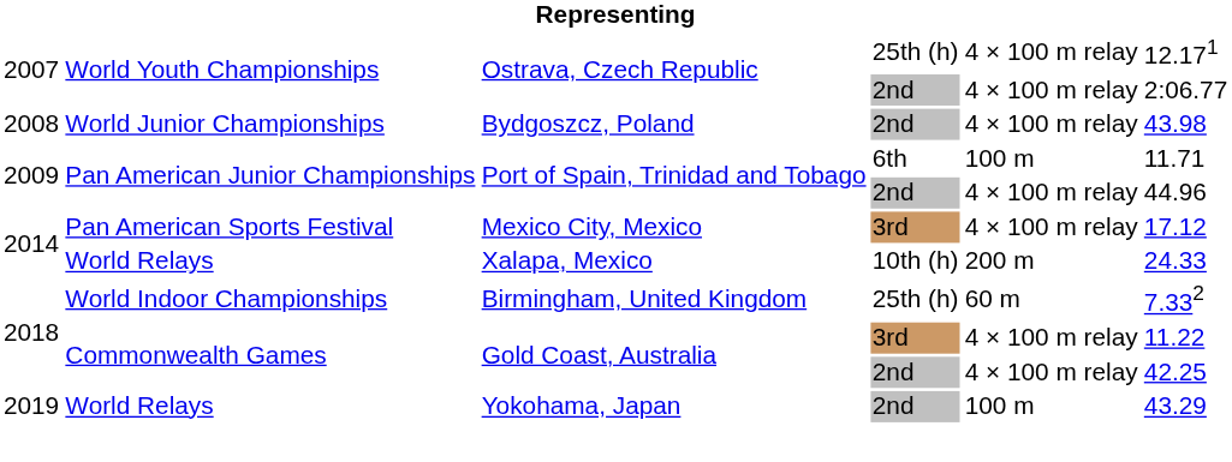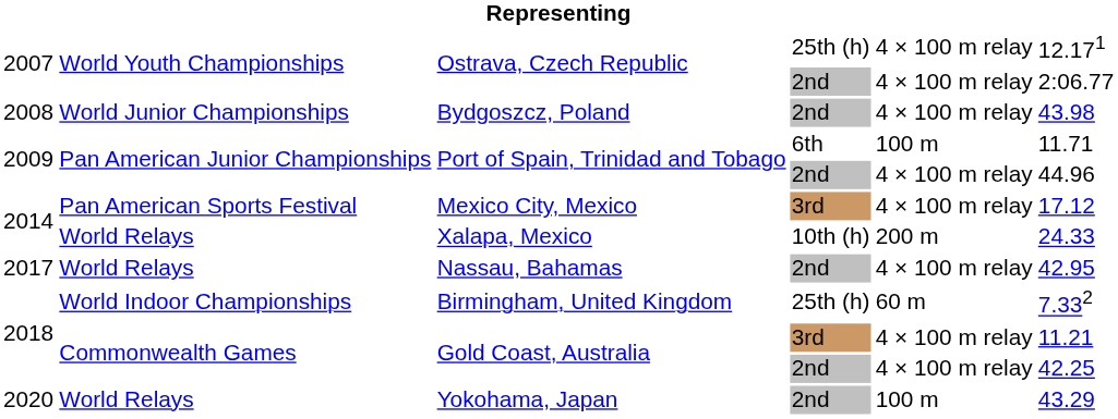+ row: 2017 | World Relays | Nassau, Bahamas | 2nd | 4 × 100 m relay | 42.95
Gold Coast, Australia / 3rd | column 6: 11.22 -> 11.21
Yokohama, Japan | column 1: 2019 -> 2020
